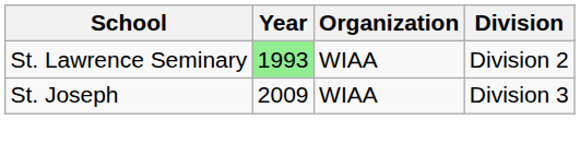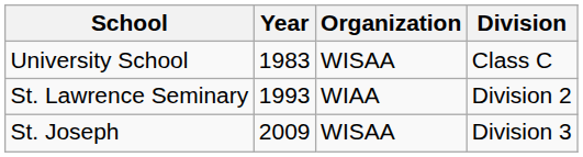+ row: University School | 1983 | WISAA | Class C
St. Lawrence Seminary | Year: lightgreen background -> no background
St. Joseph | Organization: WIAA -> WISAA
